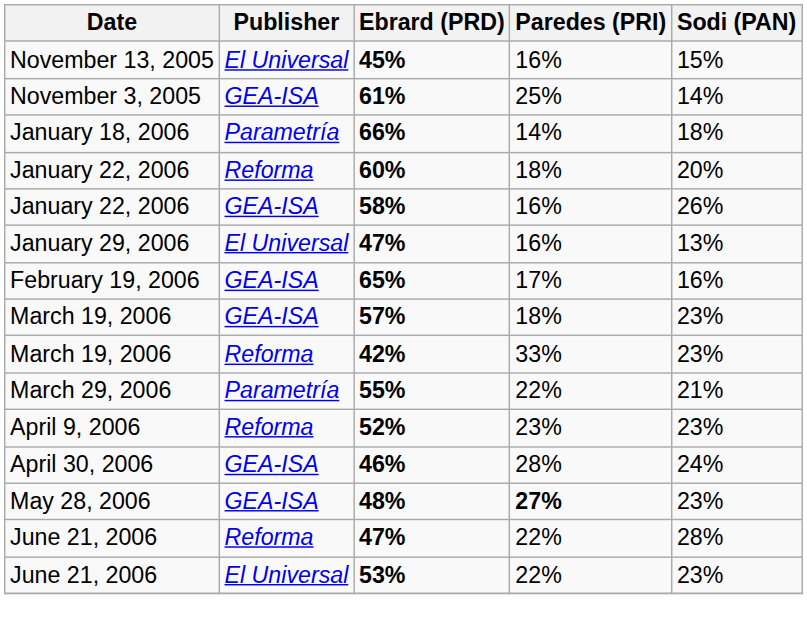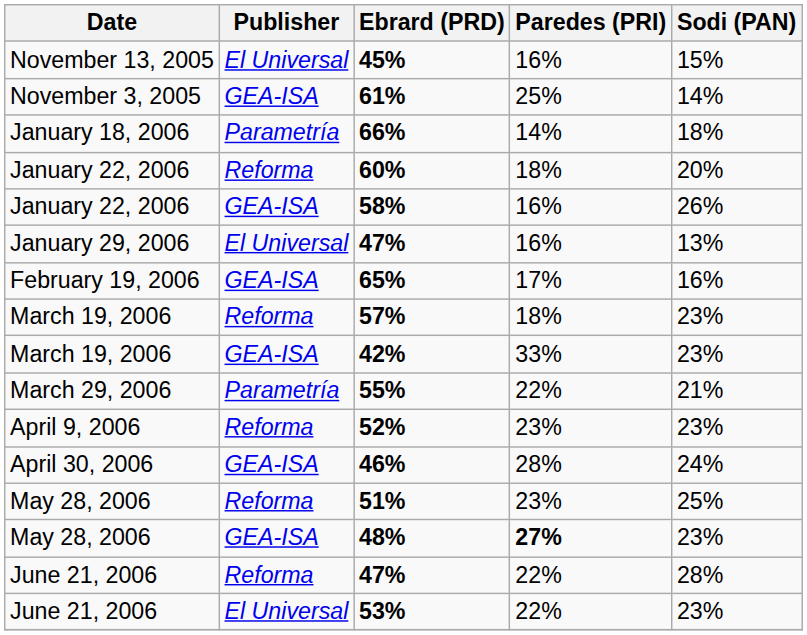57% | Publisher: GEA-ISA -> Reforma
42% | Publisher: Reforma -> GEA-ISA
+ row: May 28, 2006 | Reforma | 51% | 23% | 25%
